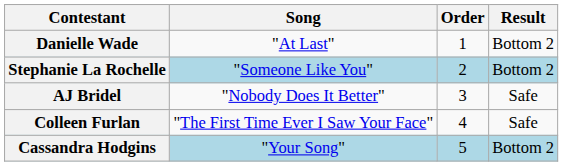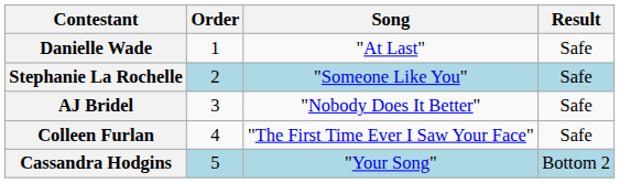columns swapped: Order <-> Song
Danielle Wade | Result: Bottom 2 -> Safe
Stephanie La Rochelle | Result: Bottom 2 -> Safe
